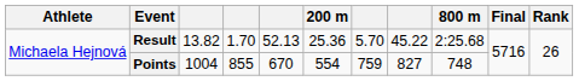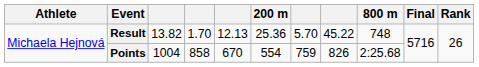Result | column 5: 52.13 -> 12.13
Result | 800 m: 2:25.68 -> 748
Points | column 4: 855 -> 858
Points | column 8: 827 -> 826
Points | 800 m: 748 -> 2:25.68
